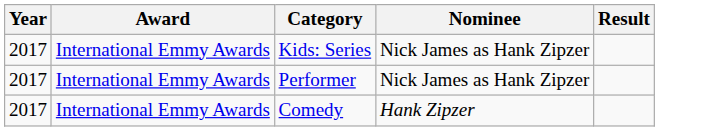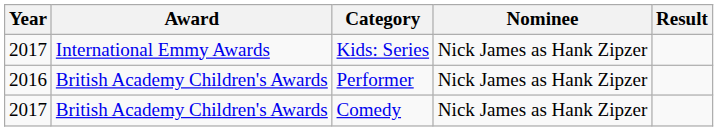Performer | Year: 2017 -> 2016
Performer | Award: International Emmy Awards -> British Academy Children's Awards
Comedy | Award: International Emmy Awards -> British Academy Children's Awards
Comedy | Nominee: Hank Zipzer -> Nick James as Hank Zipzer
